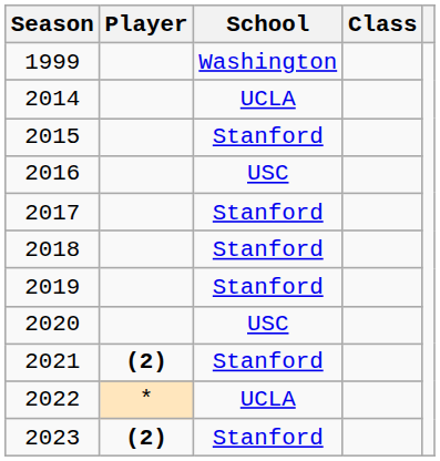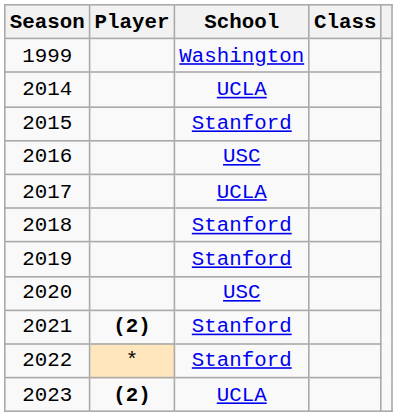2017 | School: Stanford -> UCLA
2022 | School: UCLA -> Stanford
2023 | School: Stanford -> UCLA
